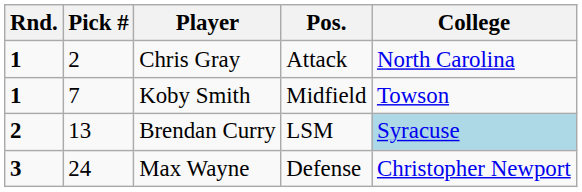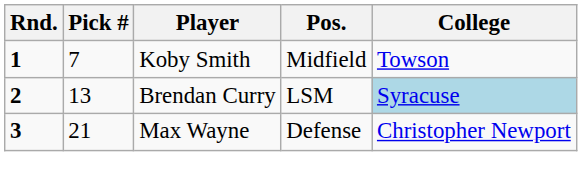- row: 1 | 2 | Chris Gray | Attack | North Carolina
Max Wayne | Pick #: 24 -> 21
